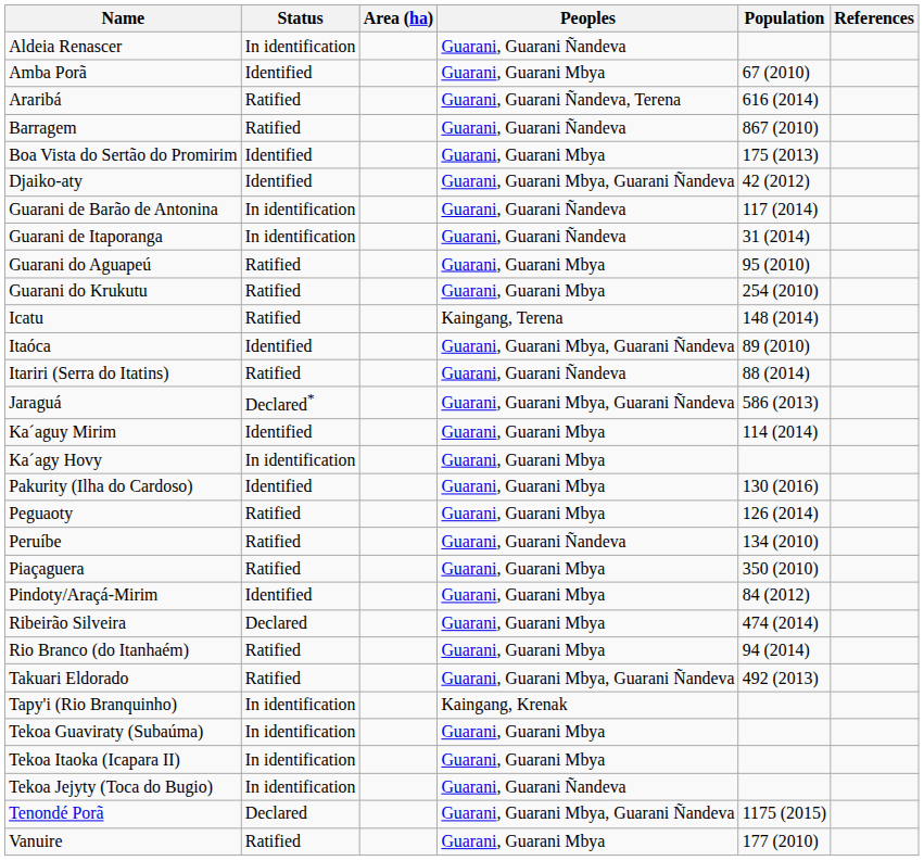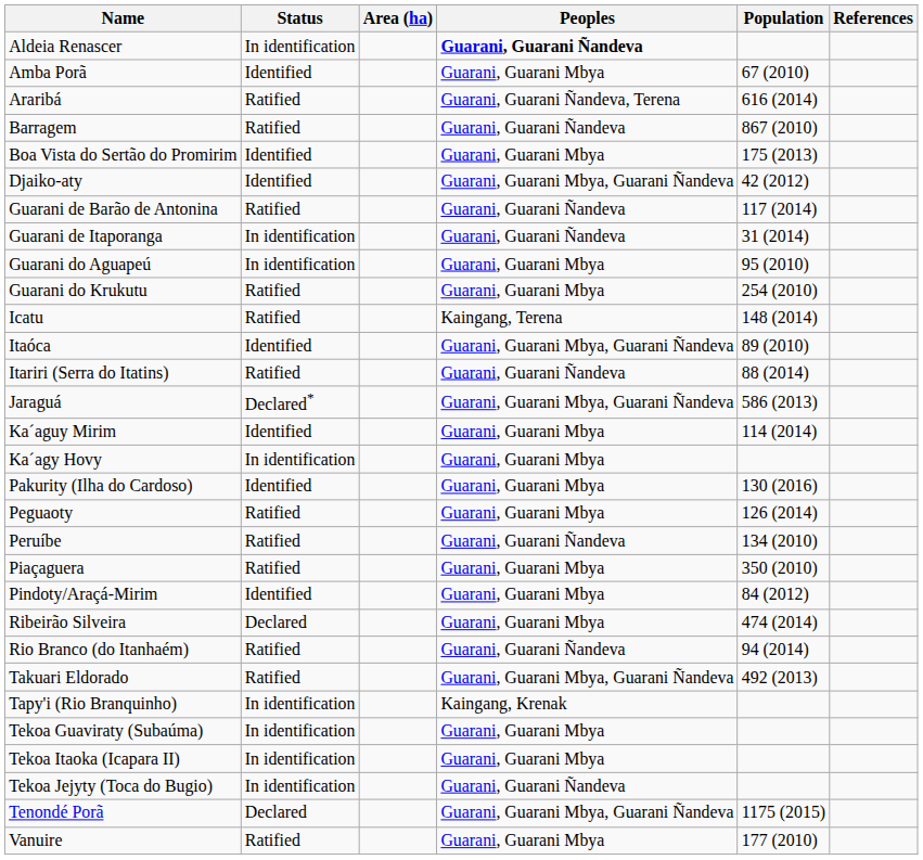Aldeia Renascer | Peoples: normal -> bold
Guarani de Barão de Antonina | Status: In identification -> Ratified
Guarani do Aguapeú | Status: Ratified -> In identification
Rio Branco (do Itanhaém) | Peoples: Guarani, Guarani Mbya -> Guarani, Guarani Ñandeva
